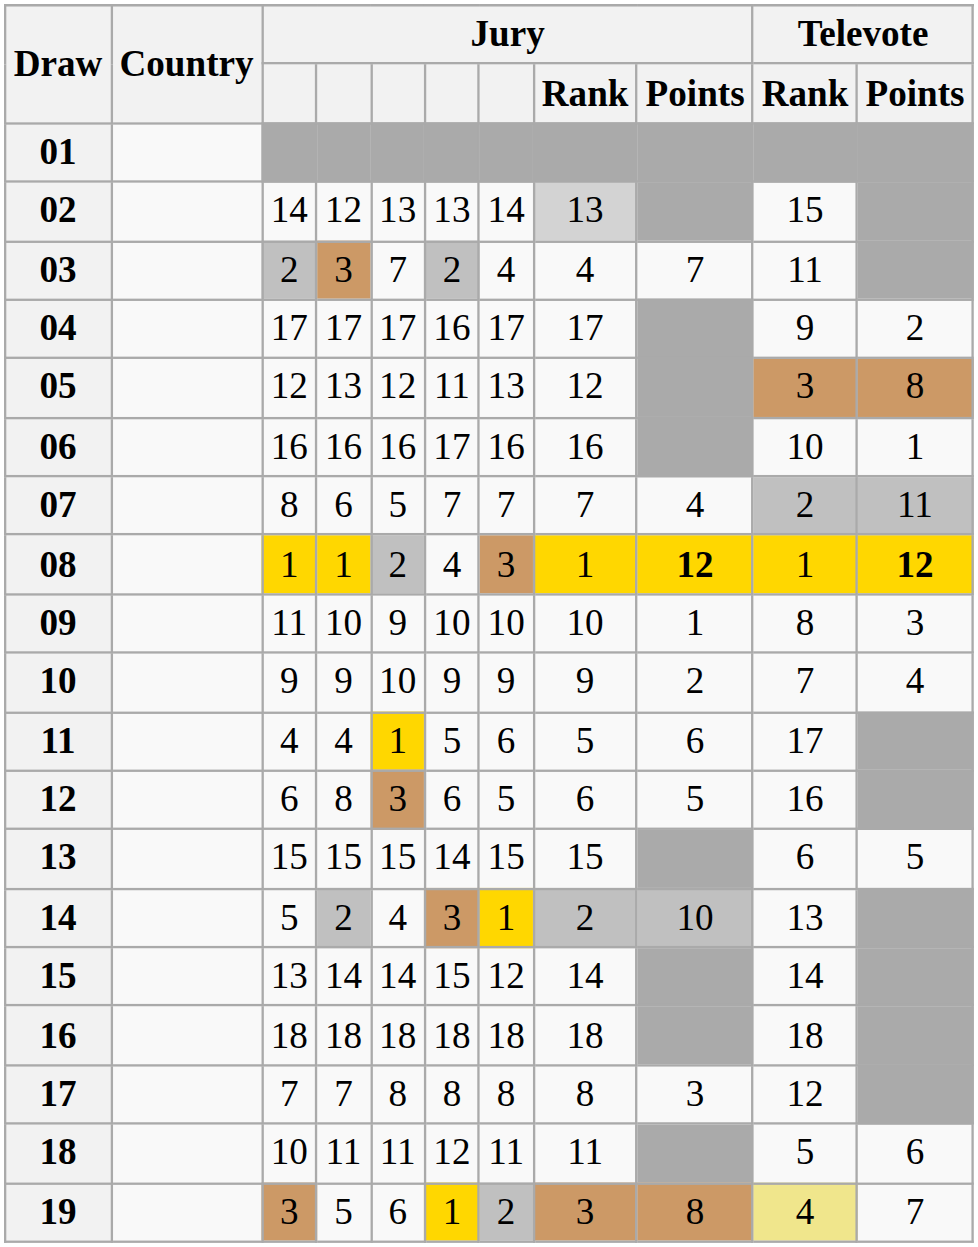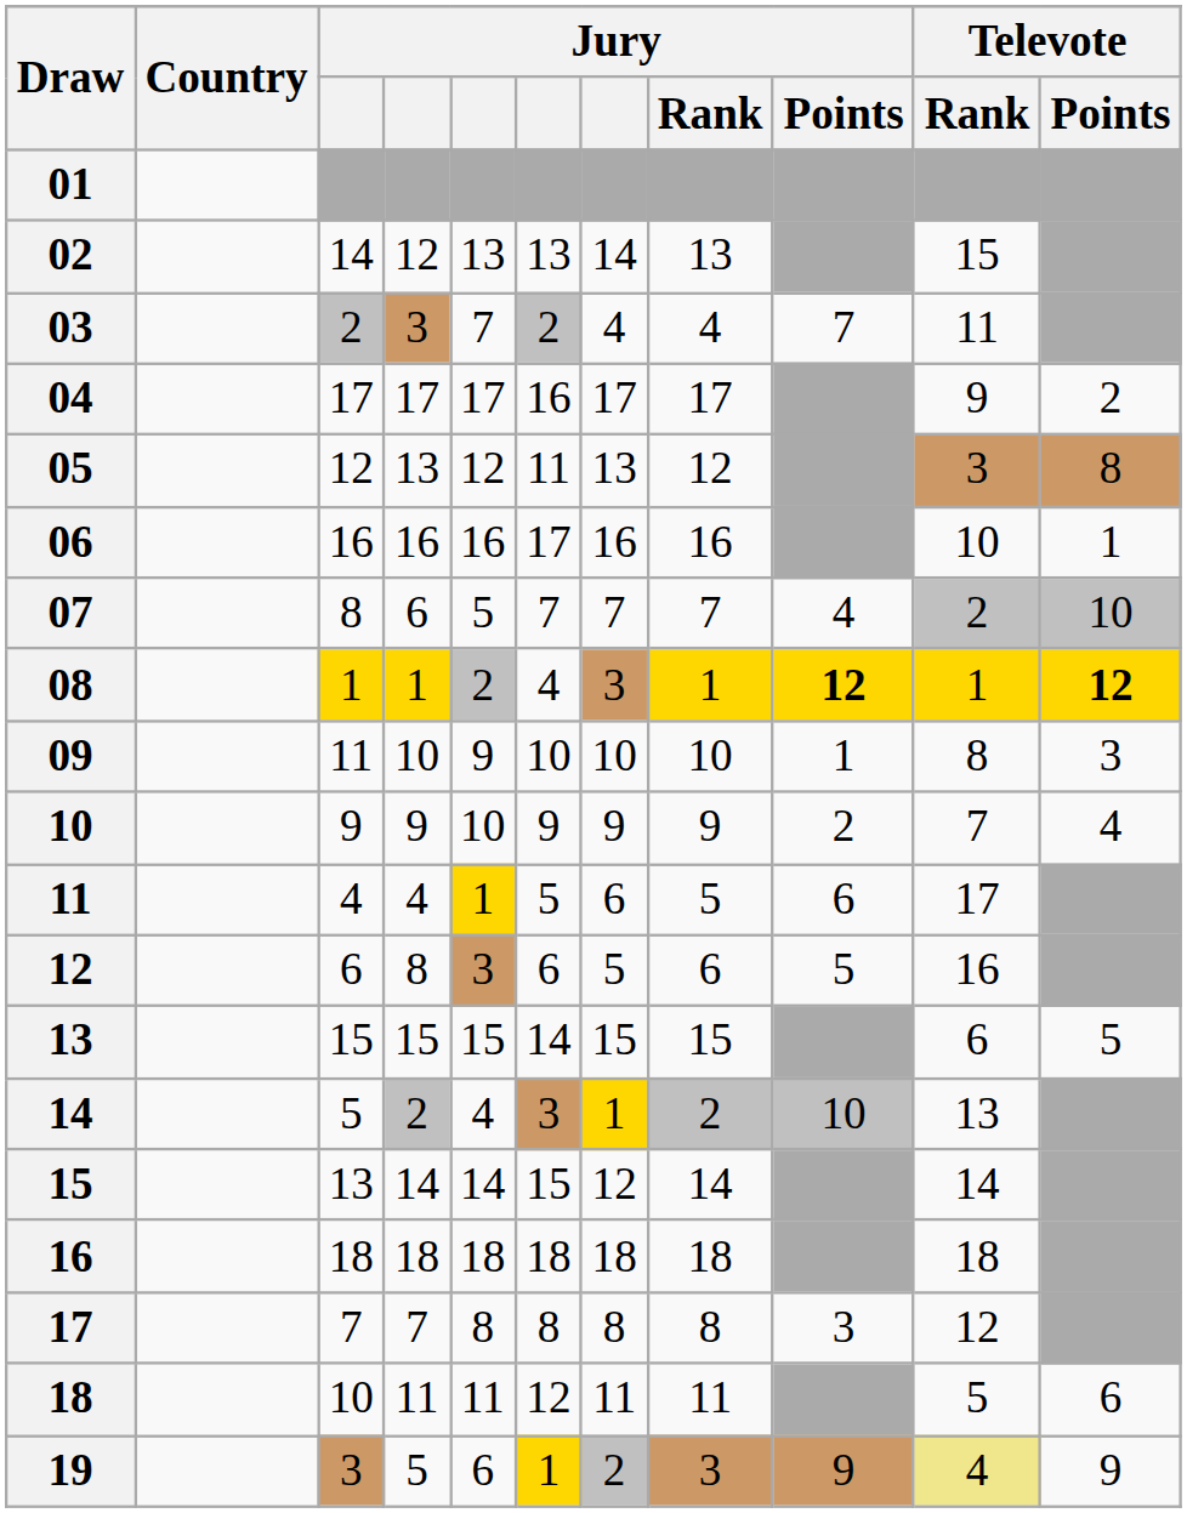02 | Jury / Rank: lightgrey background -> no background
07 | Televote / Points: 11 -> 10
19 | Jury / Points: 8 -> 9
19 | Televote / Points: 7 -> 9
